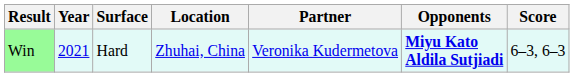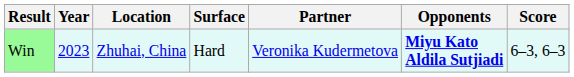columns swapped: Location <-> Surface
Win | Year: 2021 -> 2023
